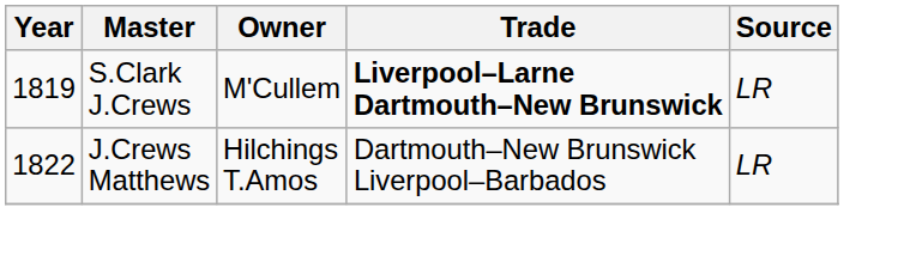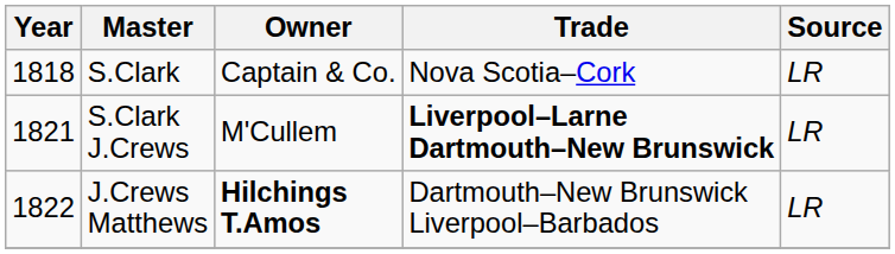+ row: 1818 | S.Clark | Captain & Co. | Nova Scotia–Cork | LR
S.Clark J.Crews | Year: 1819 -> 1821
J.Crews Matthews | Owner: normal -> bold
